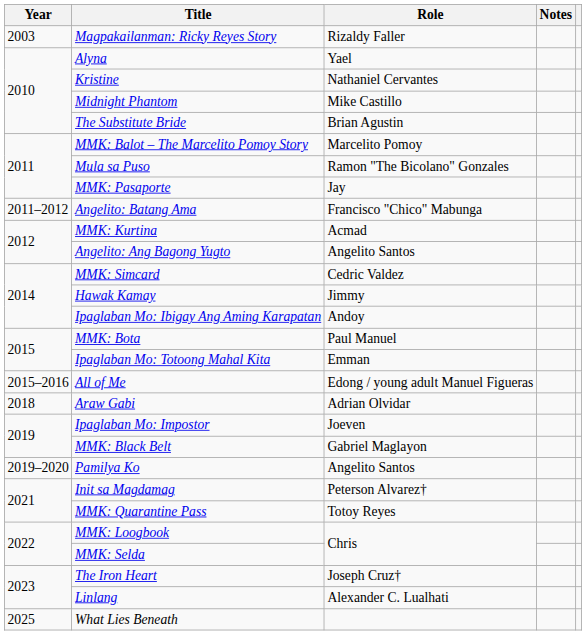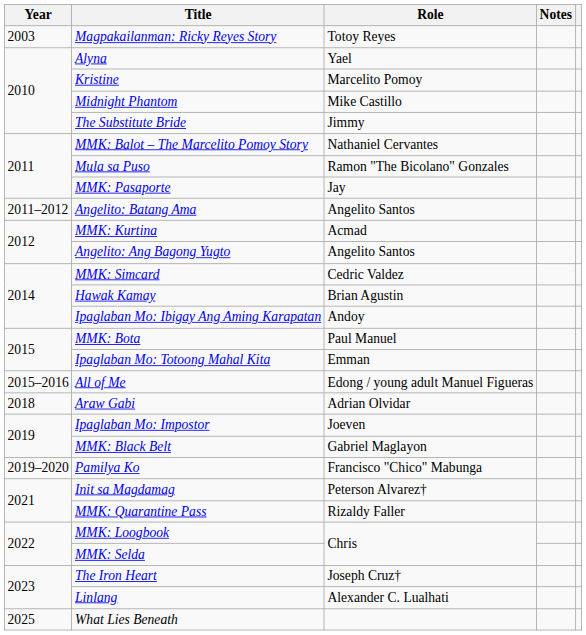Magpakailanman: Ricky Reyes Story | Role: Rizaldy Faller -> Totoy Reyes
Kristine | Role: Nathaniel Cervantes -> Marcelito Pomoy
The Substitute Bride | Role: Brian Agustin -> Jimmy
MMK: Balot – The Marcelito Pomoy Story | Role: Marcelito Pomoy -> Nathaniel Cervantes
Angelito: Batang Ama | Role: Francisco "Chico" Mabunga -> Angelito Santos
Hawak Kamay | Role: Jimmy -> Brian Agustin
Pamilya Ko | Role: Angelito Santos -> Francisco "Chico" Mabunga
MMK: Quarantine Pass | Role: Totoy Reyes -> Rizaldy Faller
